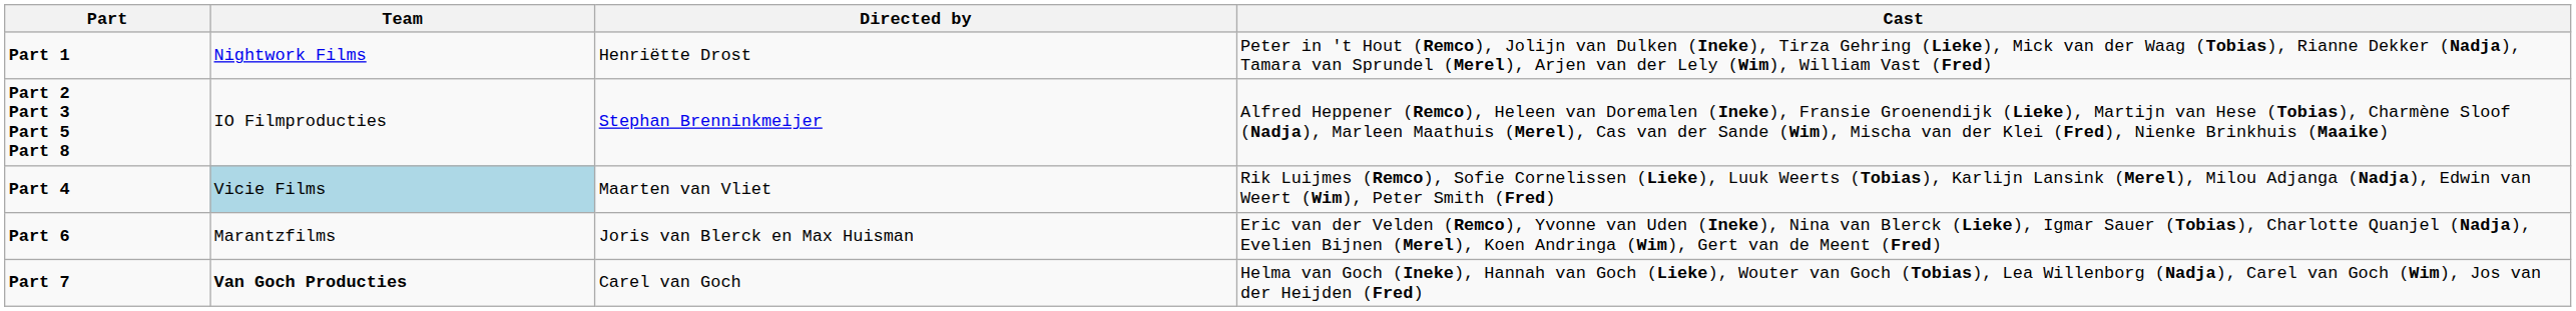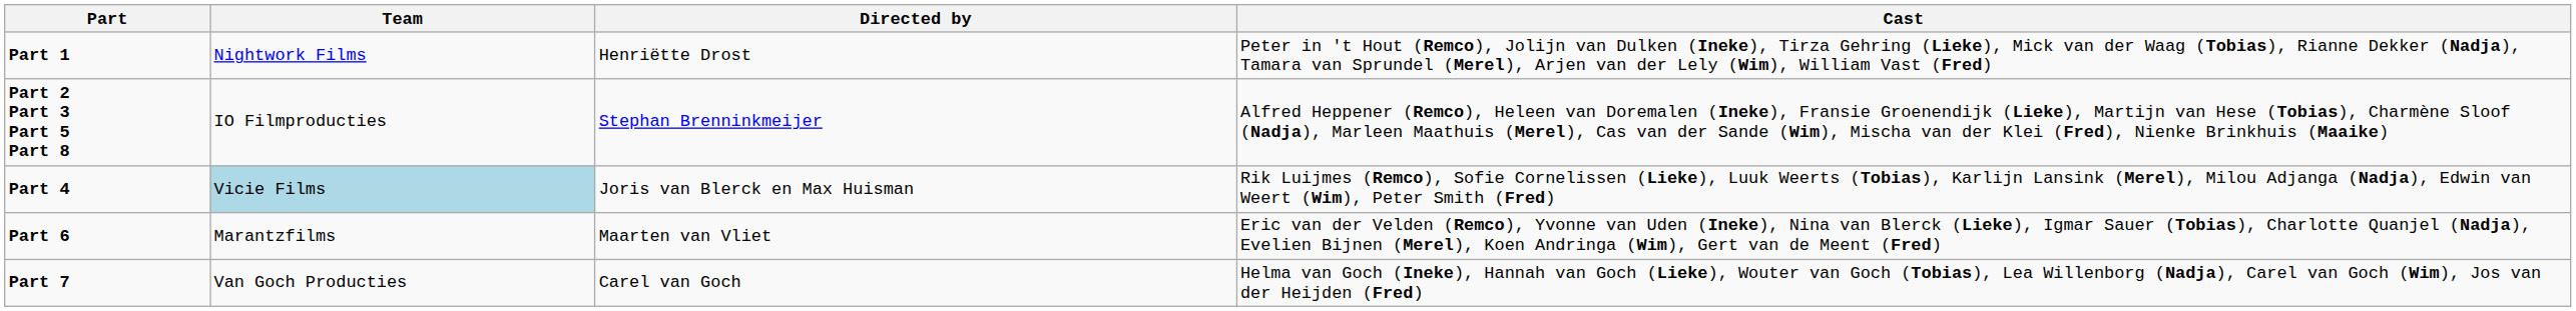Part 4 | Directed by: Maarten van Vliet -> Joris van Blerck en Max Huisman
Part 6 | Directed by: Joris van Blerck en Max Huisman -> Maarten van Vliet
Part 7 | Team: bold -> normal
